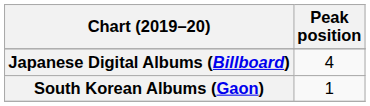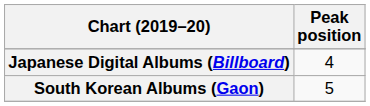South Korean Albums (Gaon) | Peak position: 1 -> 5
